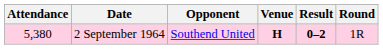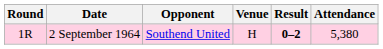columns swapped: Round <-> Attendance
2 September 1964 | Venue: bold -> normal
